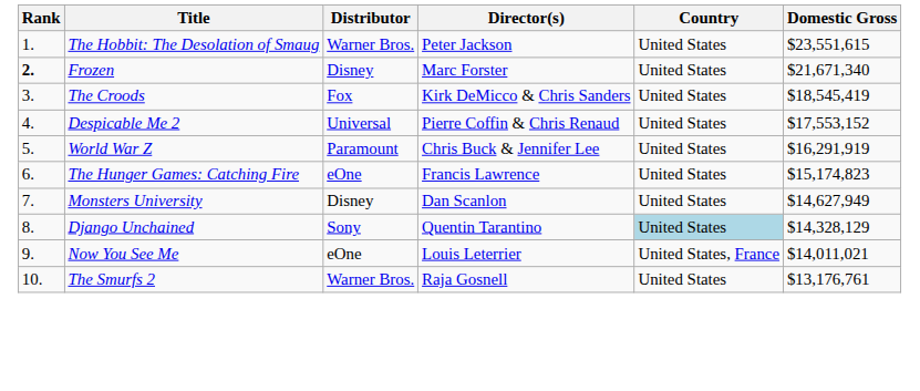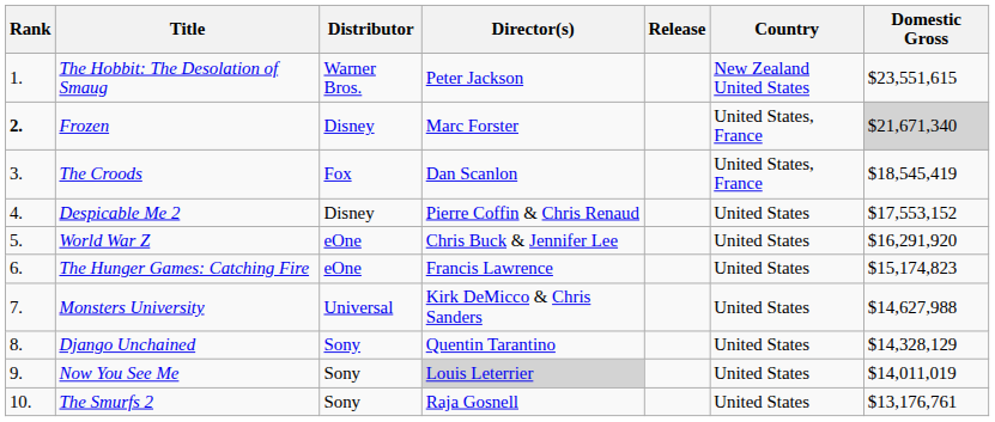+ column: Release
The Hobbit: The Desolation of Smaug | Country: United States -> New Zealand United States
Frozen | Country: United States -> United States, France
Frozen | Domestic Gross: no background -> lightgrey background
The Croods | Director(s): Kirk DeMicco & Chris Sanders -> Dan Scanlon
The Croods | Country: United States -> United States, France
Despicable Me 2 | Distributor: Universal -> Disney
World War Z | Distributor: Paramount -> eOne
World War Z | Domestic Gross: $16,291,919 -> $16,291,920
Monsters University | Distributor: Disney -> Universal
Monsters University | Director(s): Dan Scanlon -> Kirk DeMicco & Chris Sanders
Monsters University | Domestic Gross: $14,627,949 -> $14,627,988
Django Unchained | Country: lightblue background -> no background
Now You See Me | Distributor: eOne -> Sony
Now You See Me | Director(s): no background -> lightgrey background
Now You See Me | Country: United States, France -> United States
Now You See Me | Domestic Gross: $14,011,021 -> $14,011,019
The Smurfs 2 | Distributor: Warner Bros. -> Sony
